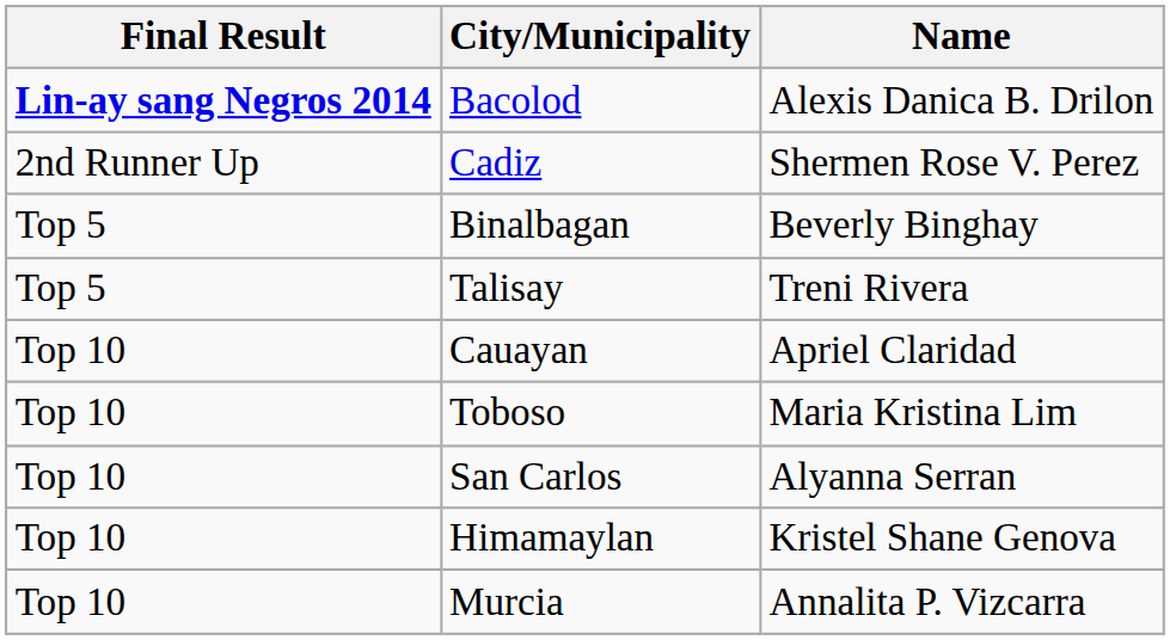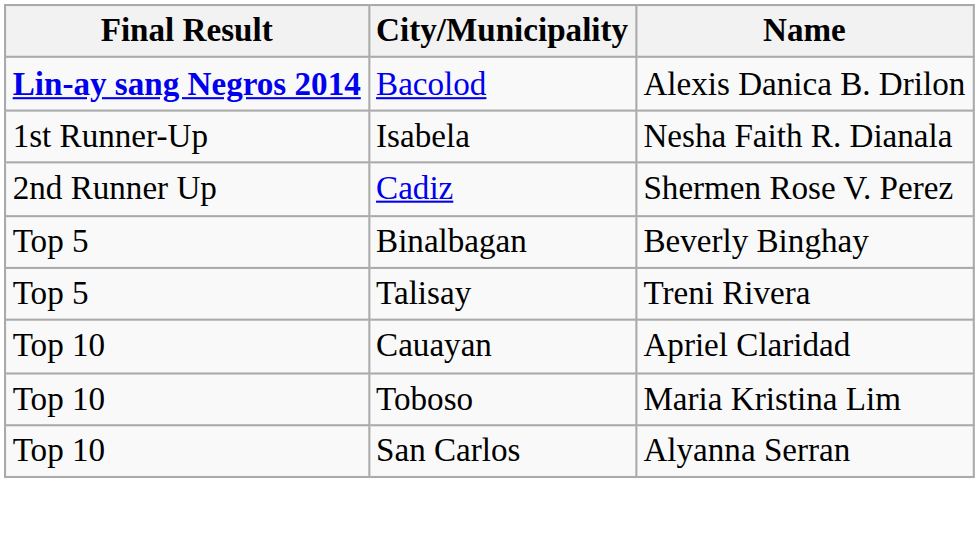+ row: 1st Runner-Up | Isabela | Nesha Faith R. Dianala
- row: Top 10 | Himamaylan | Kristel Shane Genova
- row: Top 10 | Murcia | Annalita P. Vizcarra
